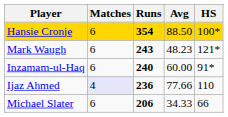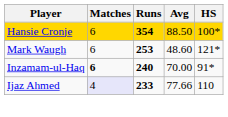Mark Waugh | Runs: 243 -> 253
Mark Waugh | Avg: 48.23 -> 48.60
Inzamam-ul-Haq | Matches: normal -> bold
Inzamam-ul-Haq | Avg: 60.00 -> 70.00
Ijaz Ahmed | Runs: 236 -> 233
- row: Michael Slater | 6 | 206 | 34.33 | 66
